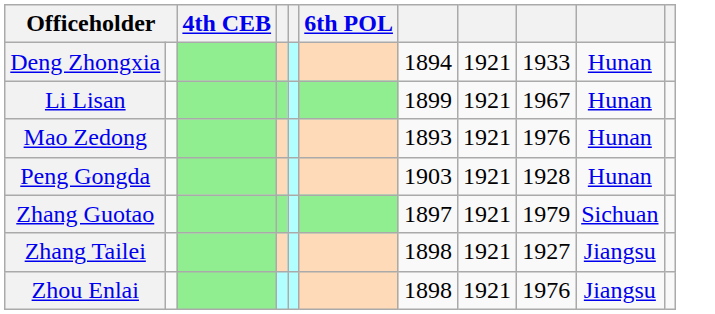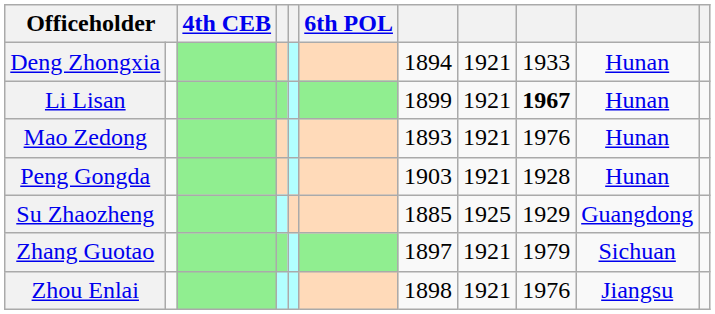Li Lisan | column 9: normal -> bold
+ row: Su Zhaozheng | 1885 | 1925 | 1929 | Guangdong
- row: Zhang Tailei | 1898 | 1921 | 1927 | Jiangsu
